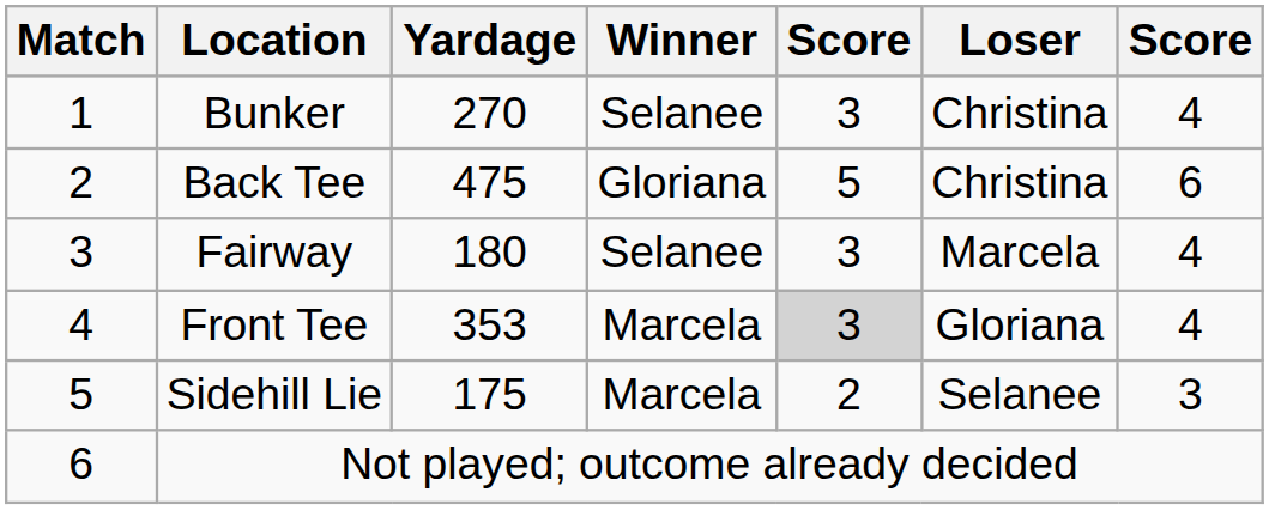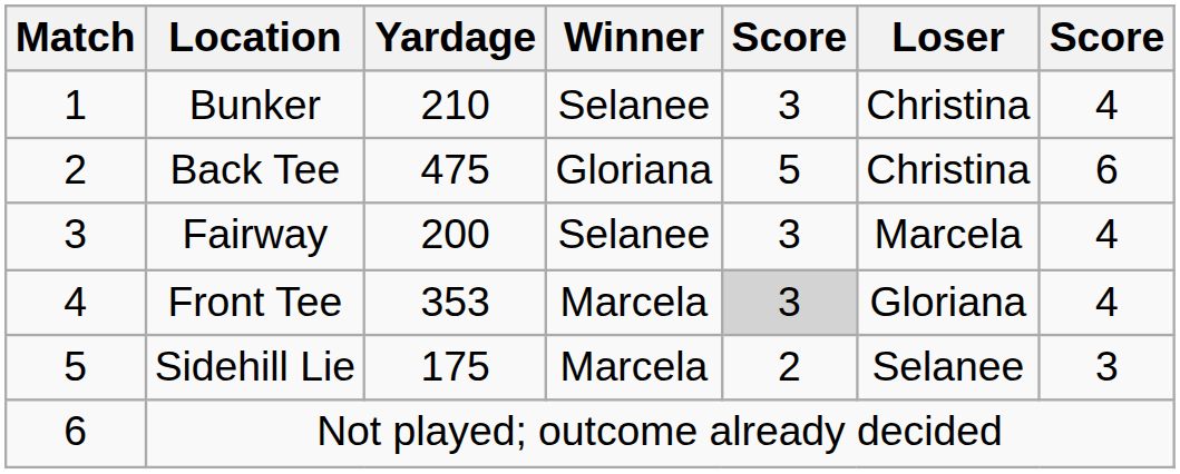Bunker | Yardage: 270 -> 210
Fairway | Yardage: 180 -> 200
